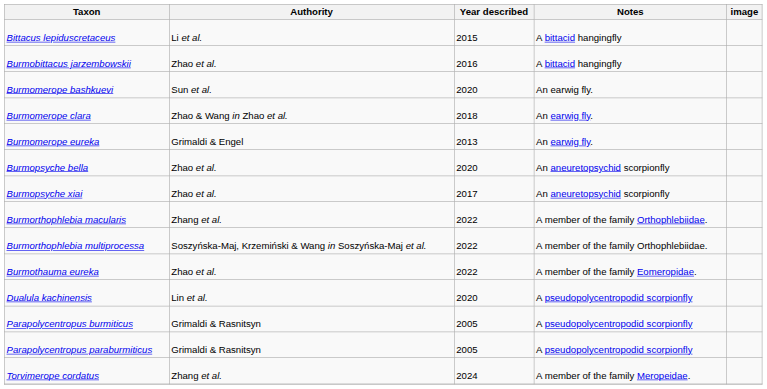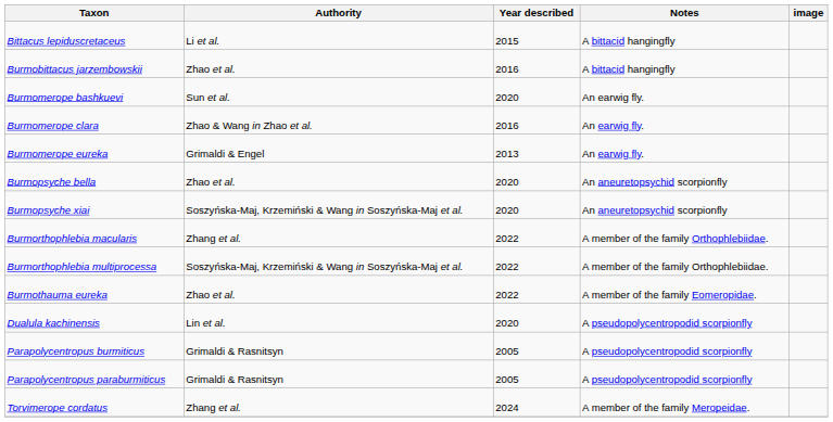Burmomerope clara | Year described: 2018 -> 2016
Burmopsyche xiai | Authority: Zhao et al. -> Soszyńska-Maj, Krzemiński & Wang in Soszyńska-Maj et al.
Burmopsyche xiai | Year described: 2017 -> 2020
